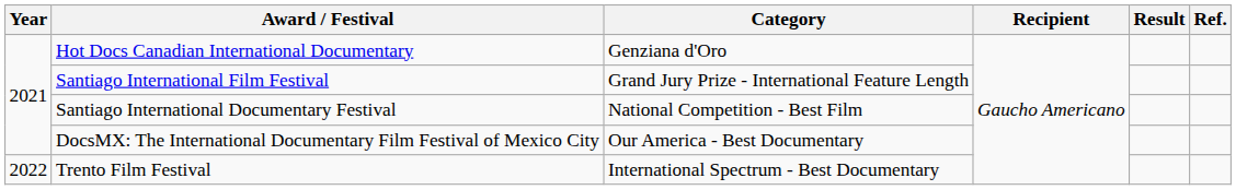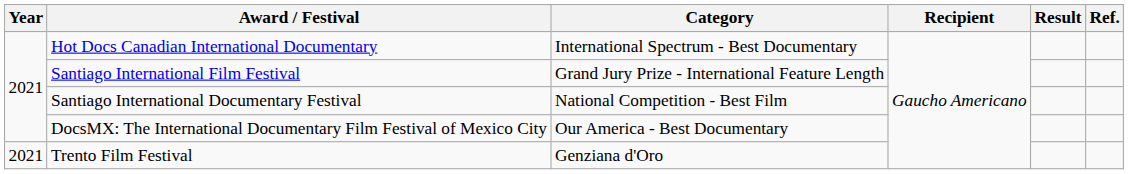Hot Docs Canadian International Documentary | Category: Genziana d'Oro -> International Spectrum - Best Documentary
Trento Film Festival | Year: 2022 -> 2021
Trento Film Festival | Category: International Spectrum - Best Documentary -> Genziana d'Oro
